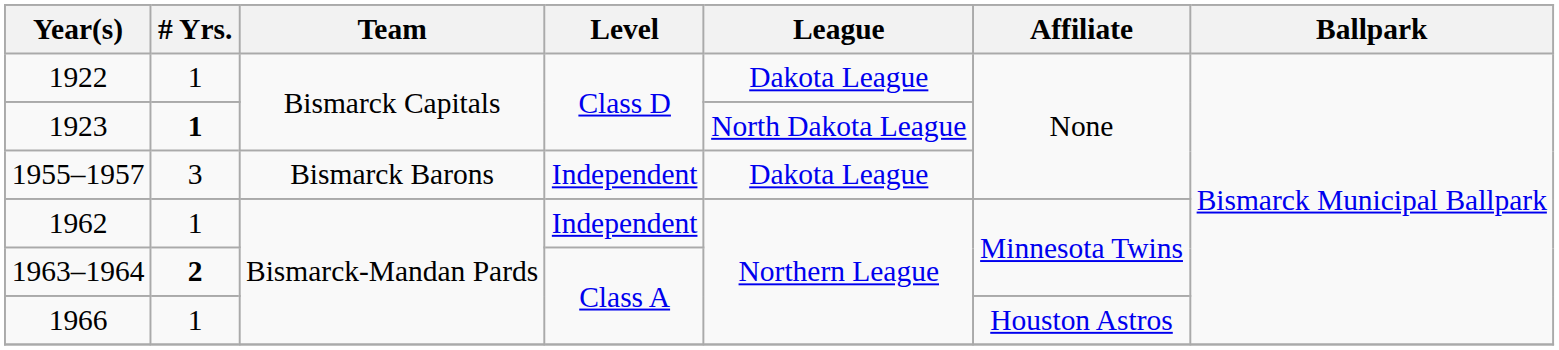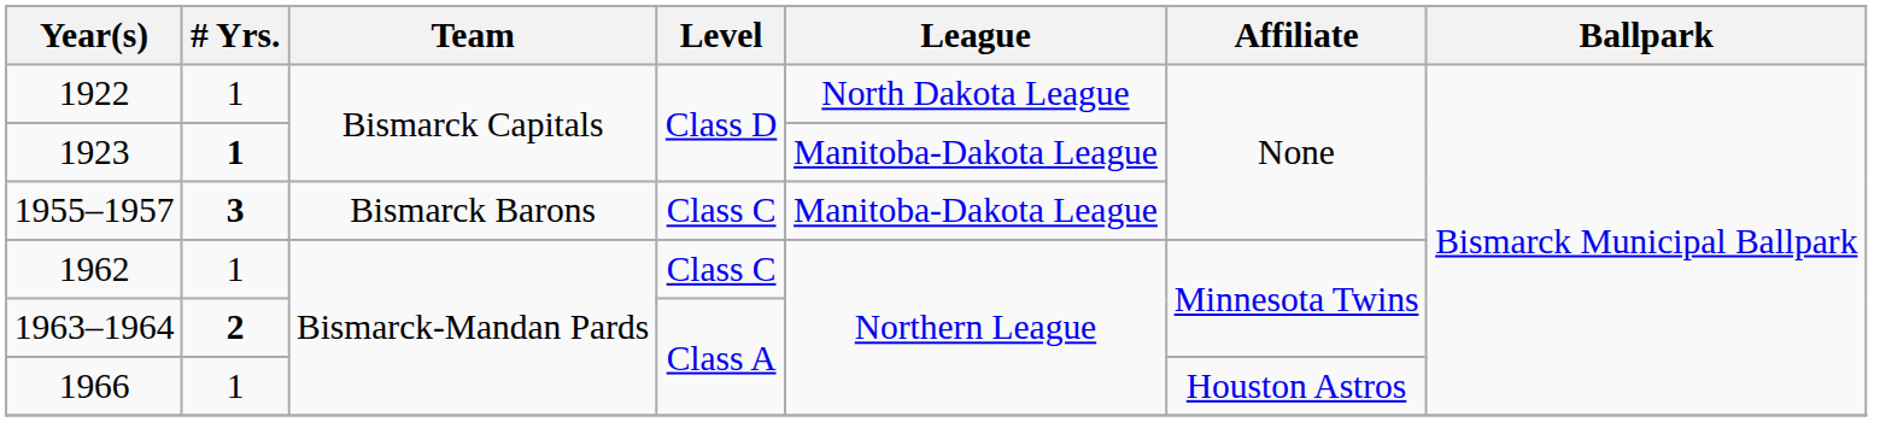1922 | League: Dakota League -> North Dakota League
1923 | League: North Dakota League -> Manitoba-Dakota League
1955–1957 | # Yrs.: normal -> bold
1955–1957 | Level: Independent -> Class C
1955–1957 | League: Dakota League -> Manitoba-Dakota League
1962 | Level: Independent -> Class C
